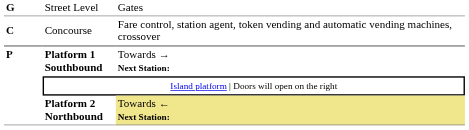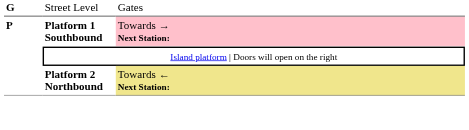- row: C | Concourse | Fare control, station agent, token vending and automatic vending machines, crossover
Platform 1 Southbound | column 3: no background -> pink background
